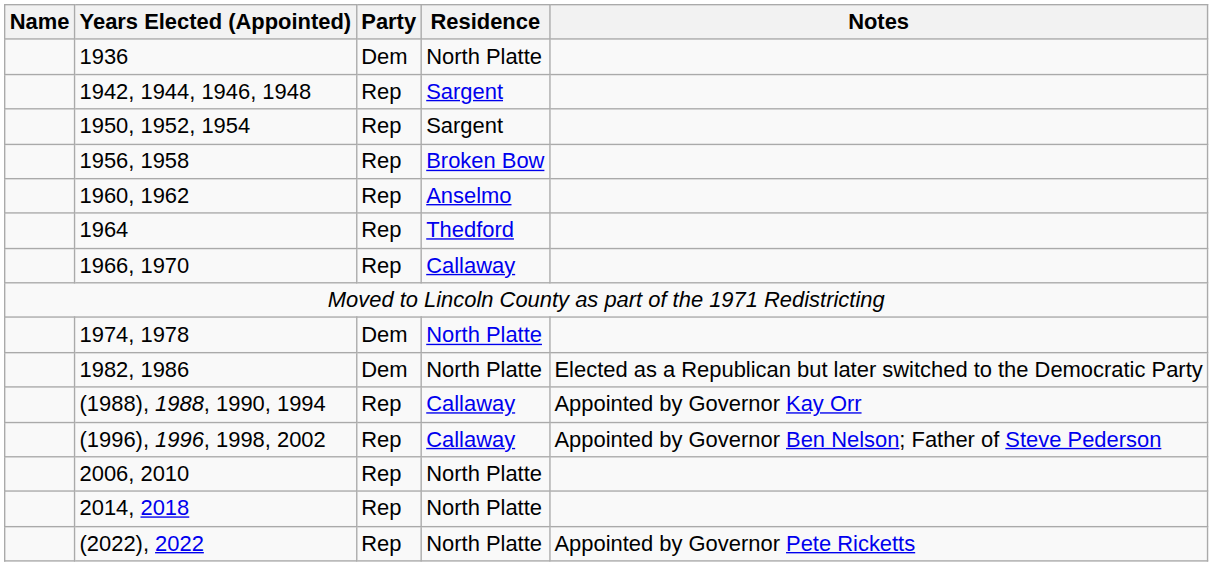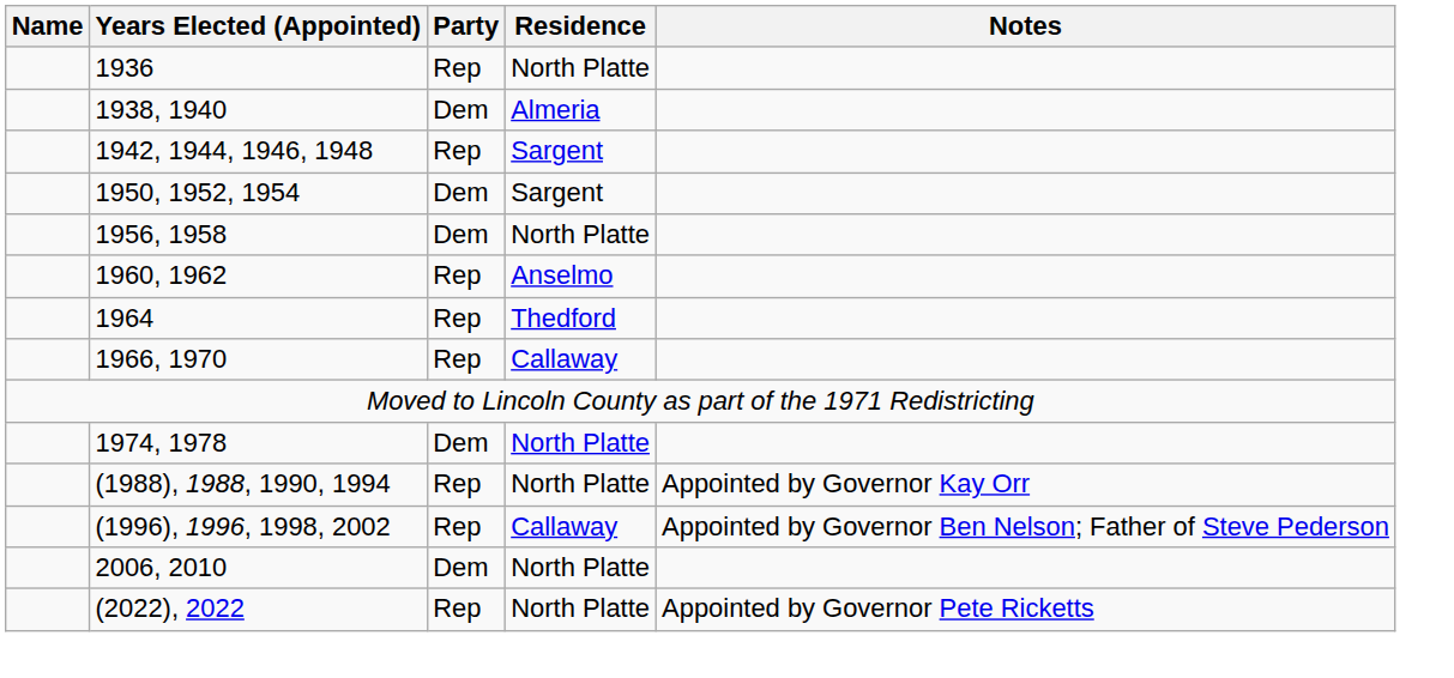1936 | Party: Dem -> Rep
+ row: 1938, 1940 | Dem | Almeria
1950, 1952, 1954 | Party: Rep -> Dem
1956, 1958 | Party: Rep -> Dem
1956, 1958 | Residence: Broken Bow -> North Platte
- row: 1982, 1986 | Dem | North Platte | Elected as a Republican but later switched to the Democratic Party
(1988), 1988, 1990, 1994 | Residence: Callaway -> North Platte
2006, 2010 | Party: Rep -> Dem
- row: 2014, 2018 | Rep | North Platte
